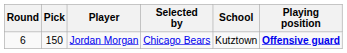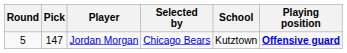Jordan Morgan | Round: 6 -> 5
Jordan Morgan | Pick: 150 -> 147
